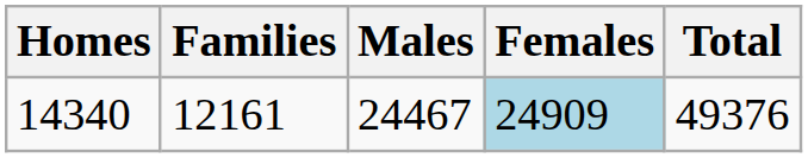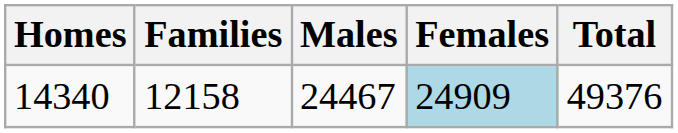14340 | Families: 12161 -> 12158
